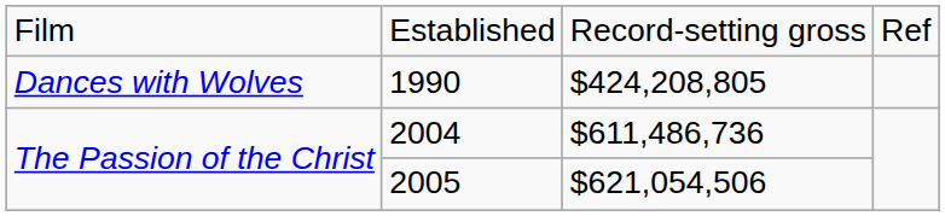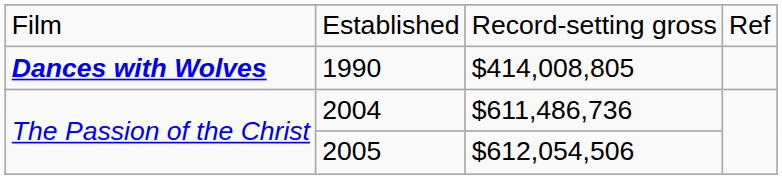1990 | column 1: normal -> bold
1990 | column 3: $424,208,805 -> $414,008,805
2005 | column 3: $621,054,506 -> $612,054,506
